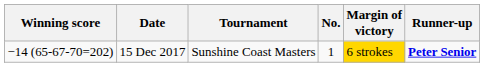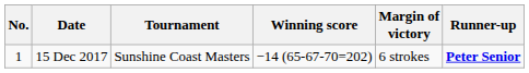columns swapped: No. <-> Winning score
15 Dec 2017 | Margin of victory: gold background -> no background
